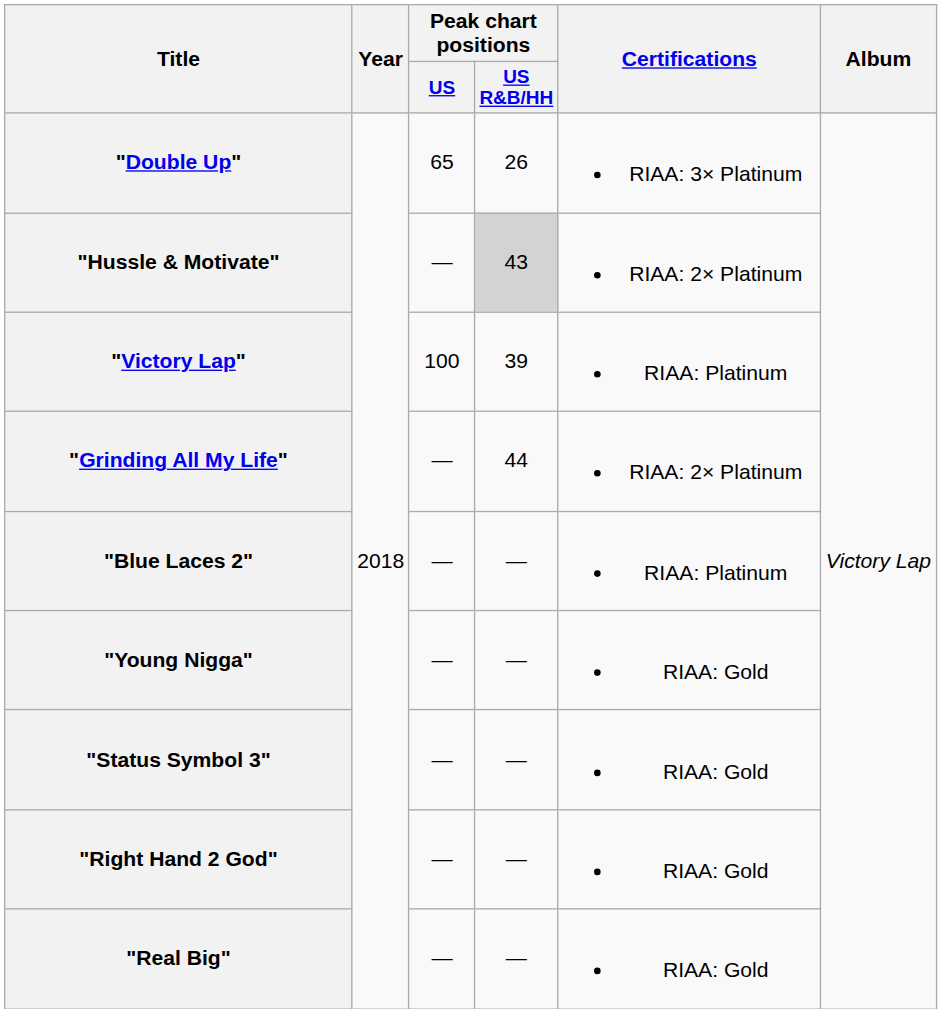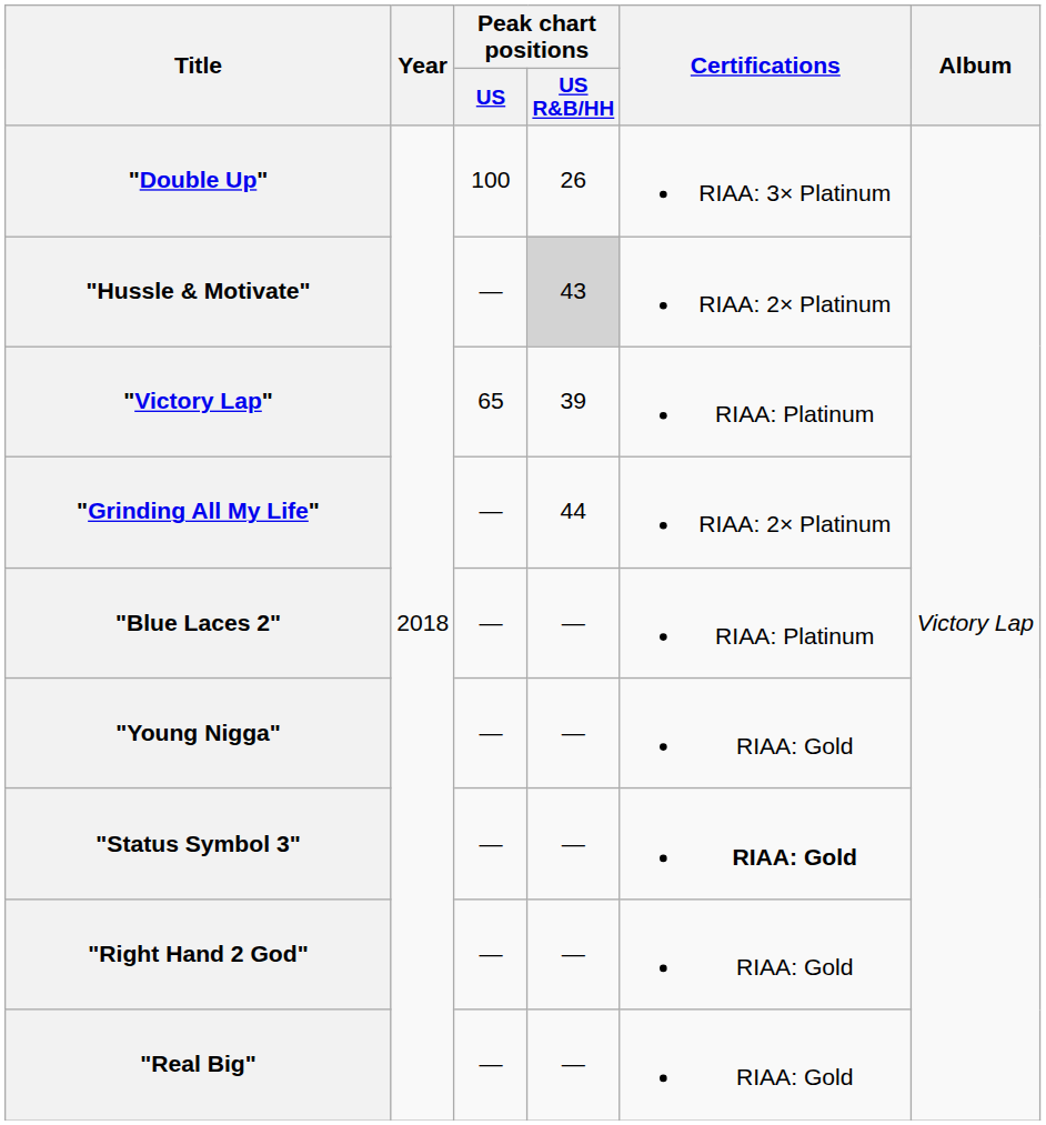"Double Up" | Peak chart positions / US: 65 -> 100
"Victory Lap" | Peak chart positions / US: 100 -> 65
"Status Symbol 3" | Certifications: normal -> bold
